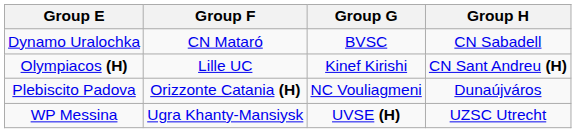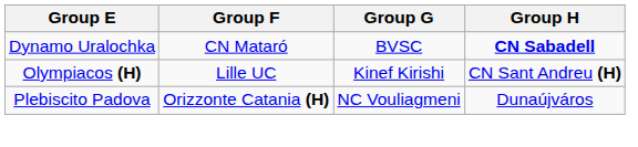Dynamo Uralochka | Group H: normal -> bold
- row: WP Messina | Ugra Khanty-Mansiysk | UVSE (H) | UZSC Utrecht
